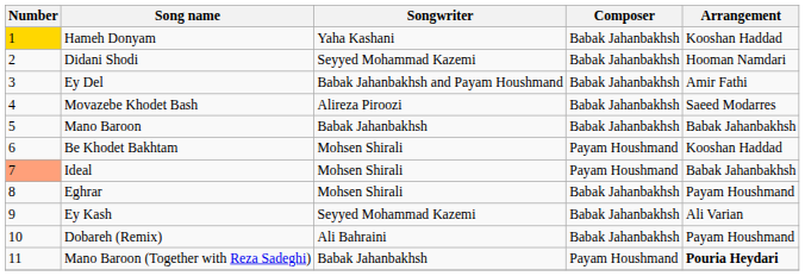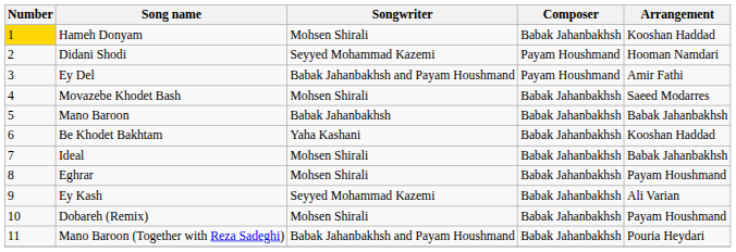Hameh Donyam | Songwriter: Yaha Kashani -> Mohsen Shirali
Didani Shodi | Composer: Babak Jahanbakhsh -> Payam Houshmand
Ey Del | Composer: Babak Jahanbakhsh -> Payam Houshmand
Movazebe Khodet Bash | Songwriter: Alireza Piroozi -> Mohsen Shirali
Be Khodet Bakhtam | Songwriter: Mohsen Shirali -> Yaha Kashani
Be Khodet Bakhtam | Composer: Payam Houshmand -> Babak Jahanbakhsh
Ideal | Number: lightsalmon background -> no background
Ideal | Composer: Payam Houshmand -> Babak Jahanbakhsh
Dobareh (Remix) | Songwriter: Ali Bahraini -> Mohsen Shirali
Mano Baroon (Together with Reza Sadeghi) | Songwriter: Babak Jahanbakhsh -> Babak Jahanbakhsh and Payam Houshmand
Mano Baroon (Together with Reza Sadeghi) | Composer: Payam Houshmand -> Babak Jahanbakhsh
Mano Baroon (Together with Reza Sadeghi) | Arrangement: bold -> normal
